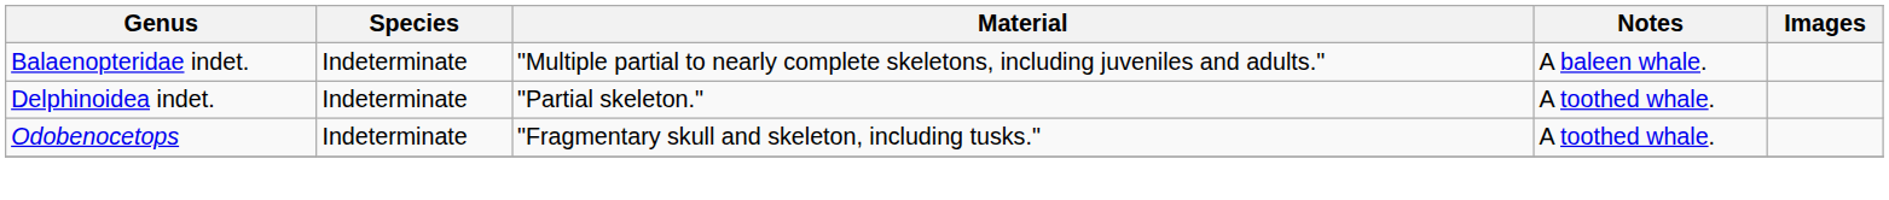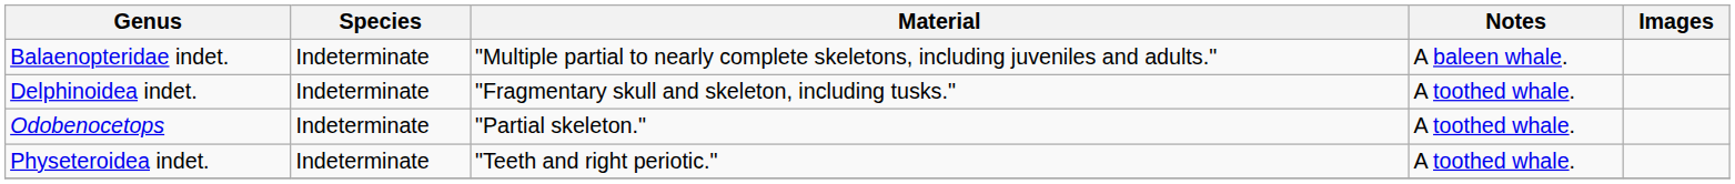Delphinoidea indet. | Material: "Partial skeleton." -> "Fragmentary skull and skeleton, including tusks."
Odobenocetops | Material: "Fragmentary skull and skeleton, including tusks." -> "Partial skeleton."
+ row: Physeteroidea indet. | Indeterminate | "Teeth and right periotic." | A toothed whale.
